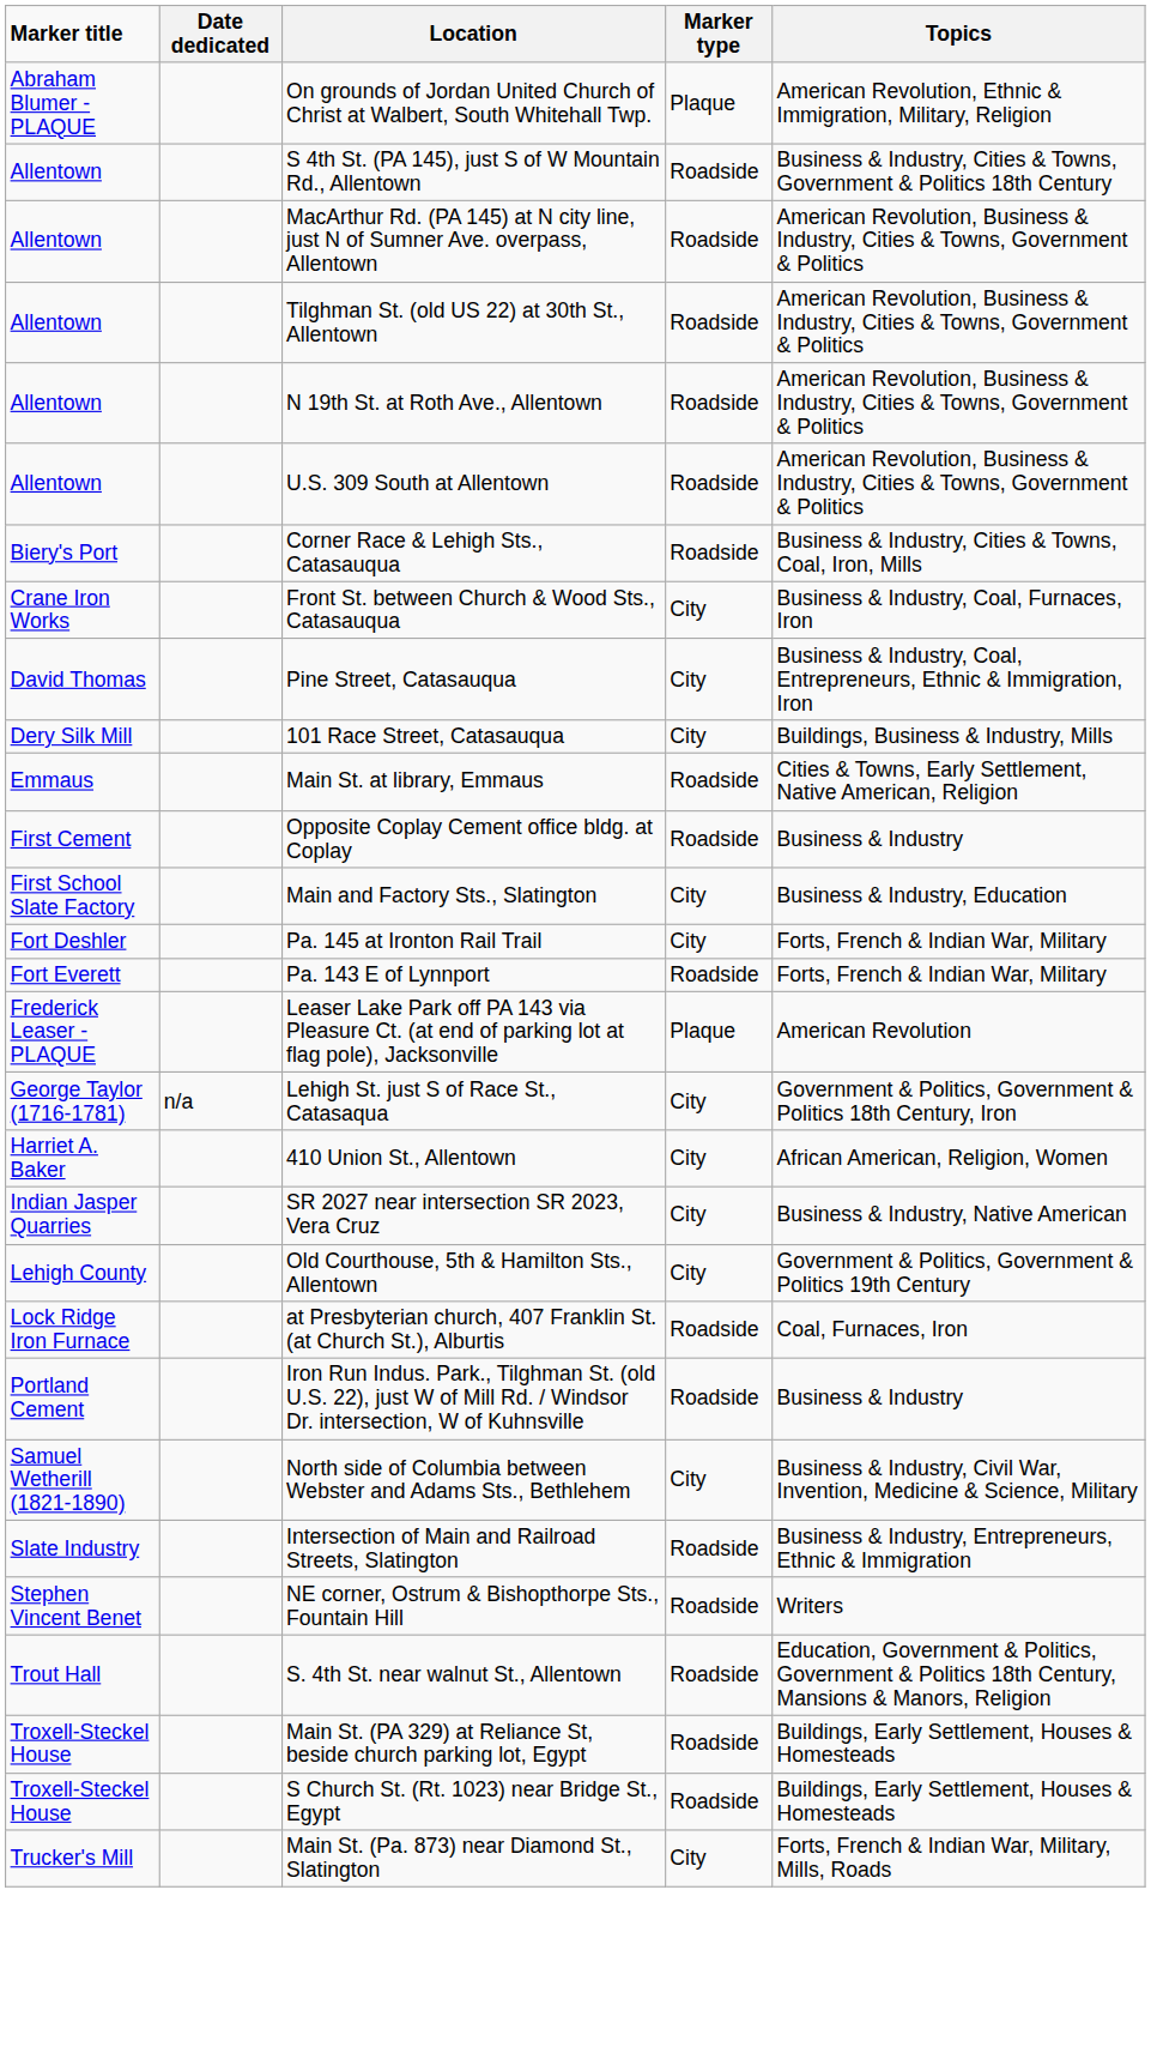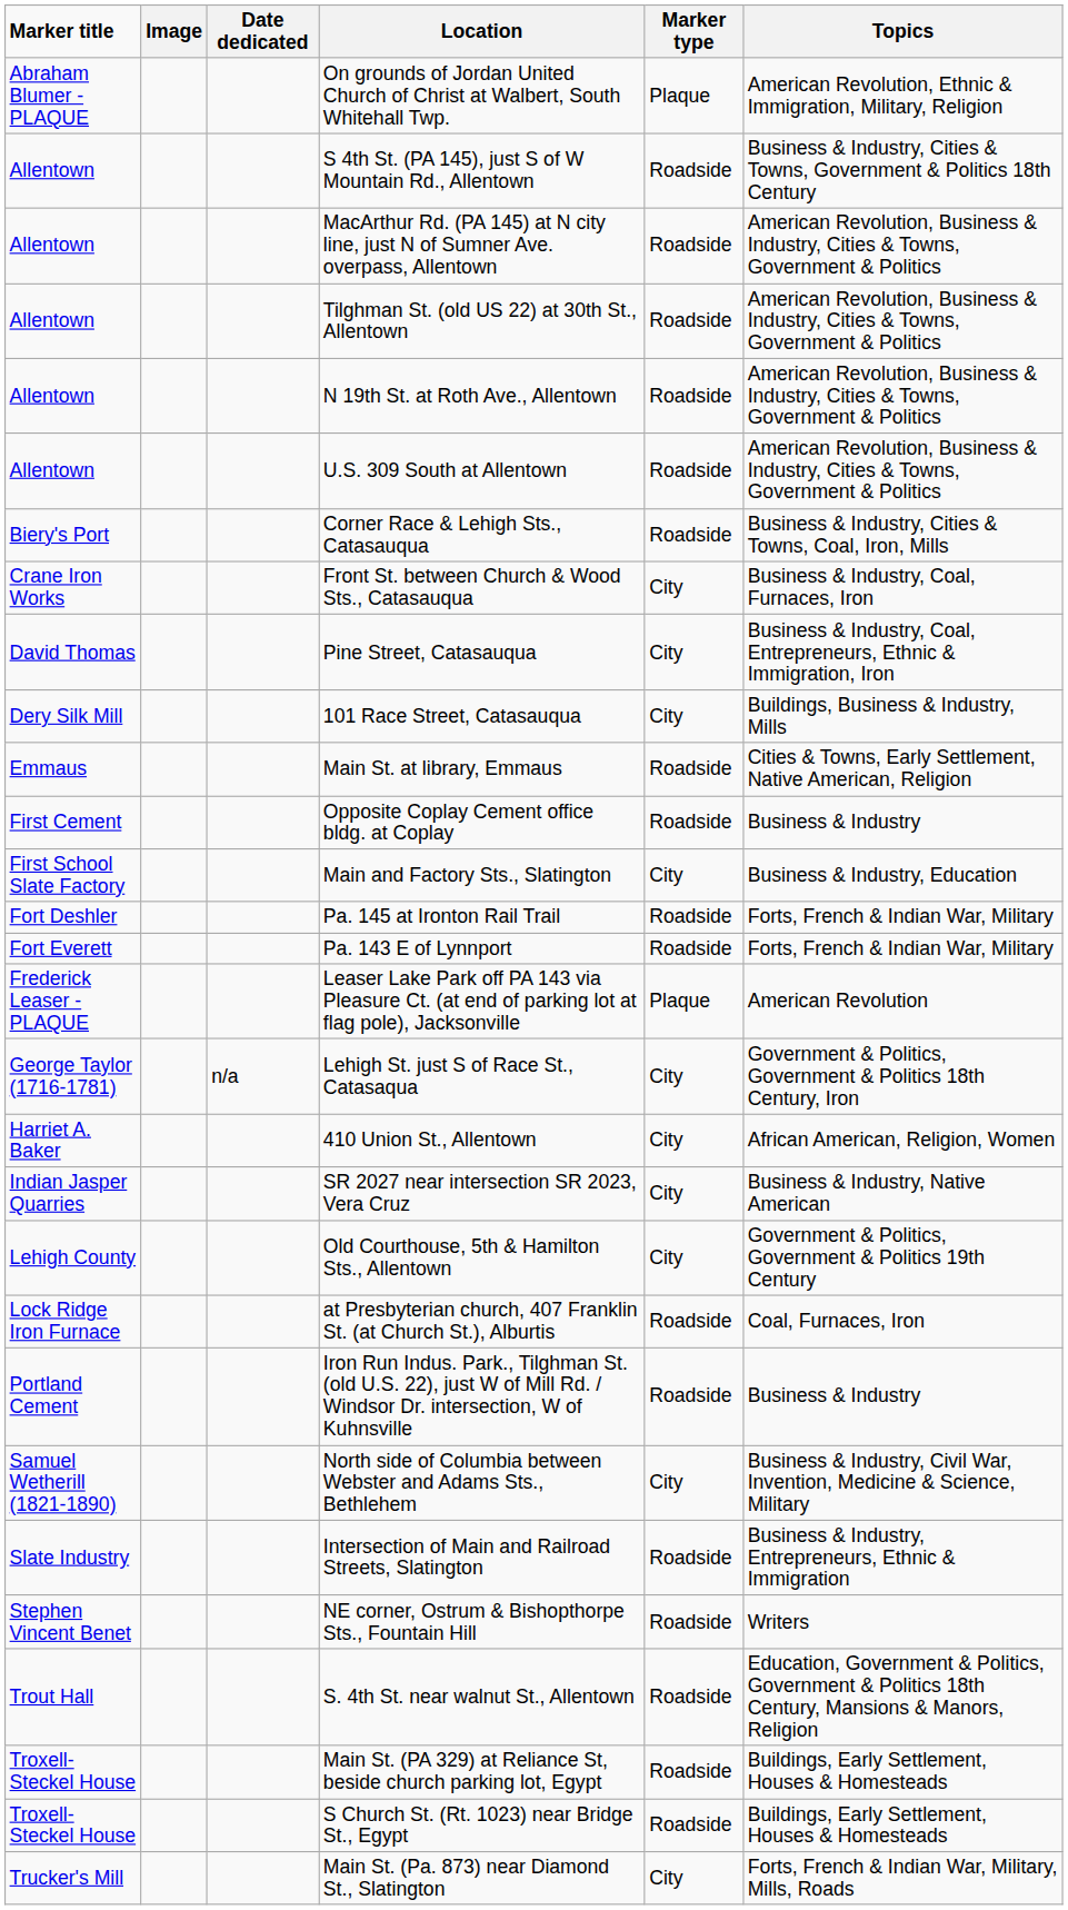+ column: Image
Pa. 145 at Ironton Rail Trail | Marker type: City -> Roadside
